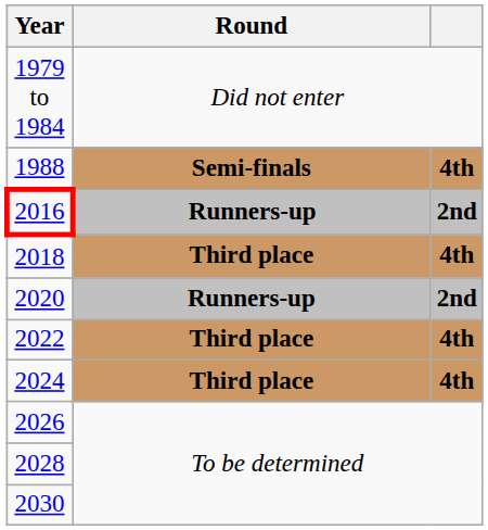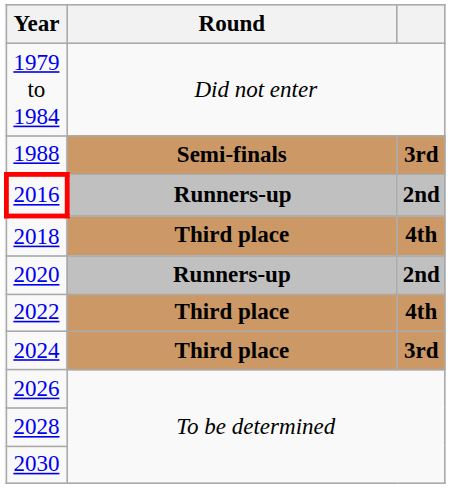1988 | column 3: 4th -> 3rd
2024 | column 3: 4th -> 3rd
